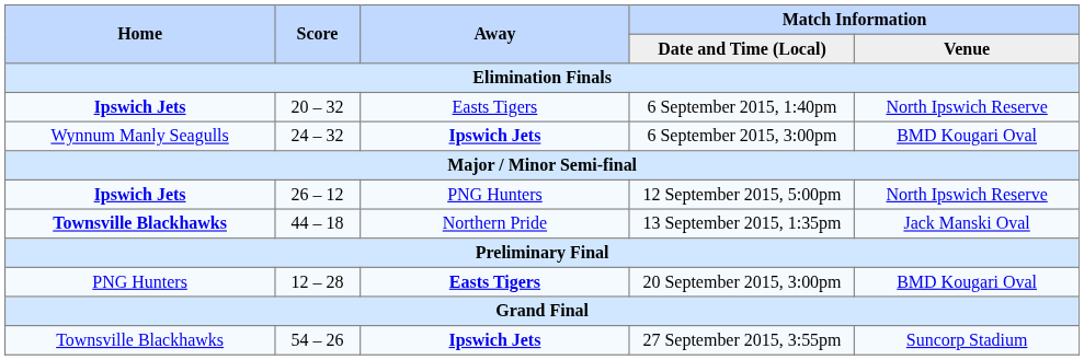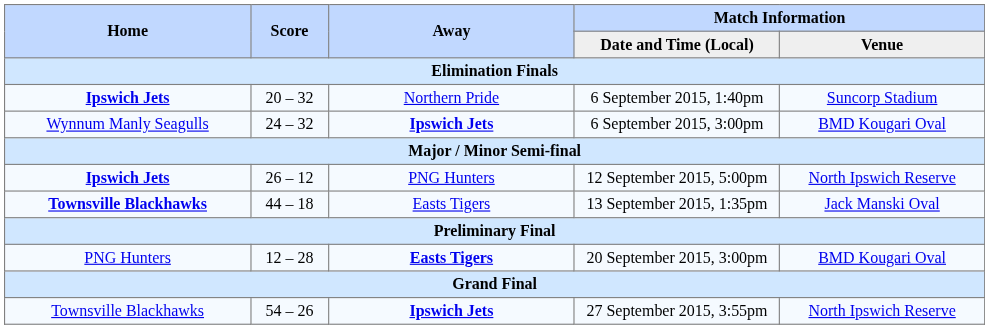6 September 2015, 1:40pm | Away: Easts Tigers -> Northern Pride
6 September 2015, 1:40pm | Match Information / Venue: North Ipswich Reserve -> Suncorp Stadium
13 September 2015, 1:35pm | Away: Northern Pride -> Easts Tigers
27 September 2015, 3:55pm | Match Information / Venue: Suncorp Stadium -> North Ipswich Reserve
